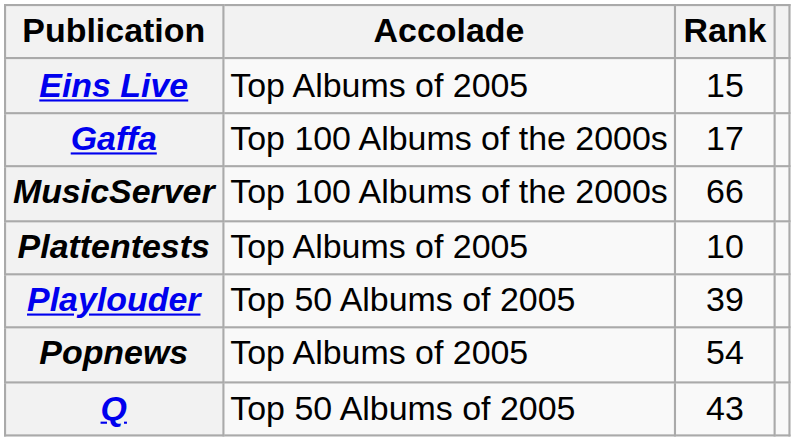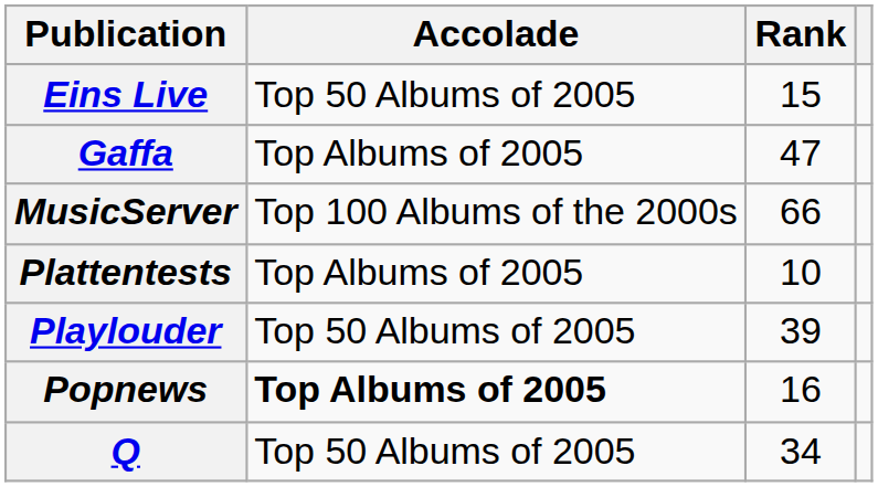Eins Live | Accolade: Top Albums of 2005 -> Top 50 Albums of 2005
Gaffa | Accolade: Top 100 Albums of the 2000s -> Top Albums of 2005
Gaffa | Rank: 17 -> 47
Popnews | Accolade: normal -> bold
Popnews | Rank: 54 -> 16
Q | Rank: 43 -> 34
